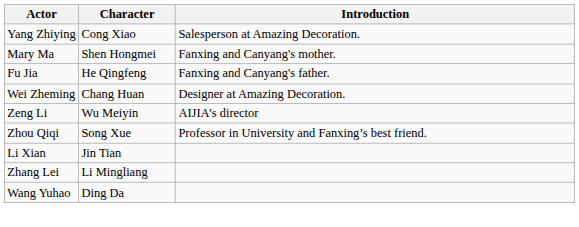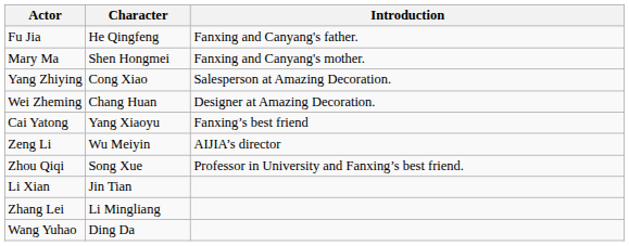rows swapped: Fu Jia <-> Yang Zhiying
+ row: Cai Yatong | Yang Xiaoyu | Fanxing’s best friend
